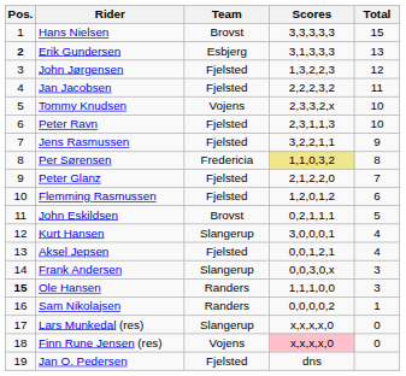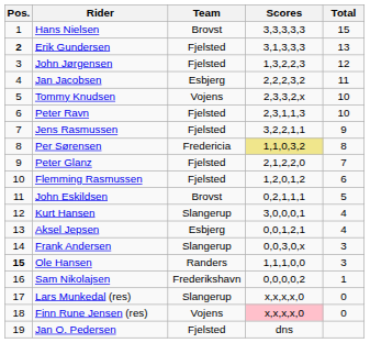Erik Gundersen | Team: Esbjerg -> Fjelsted
Jan Jacobsen | Team: Fjelsted -> Esbjerg
Aksel Jepsen | Team: Fjelsted -> Esbjerg
Sam Nikolajsen | Team: Randers -> Frederikshavn
